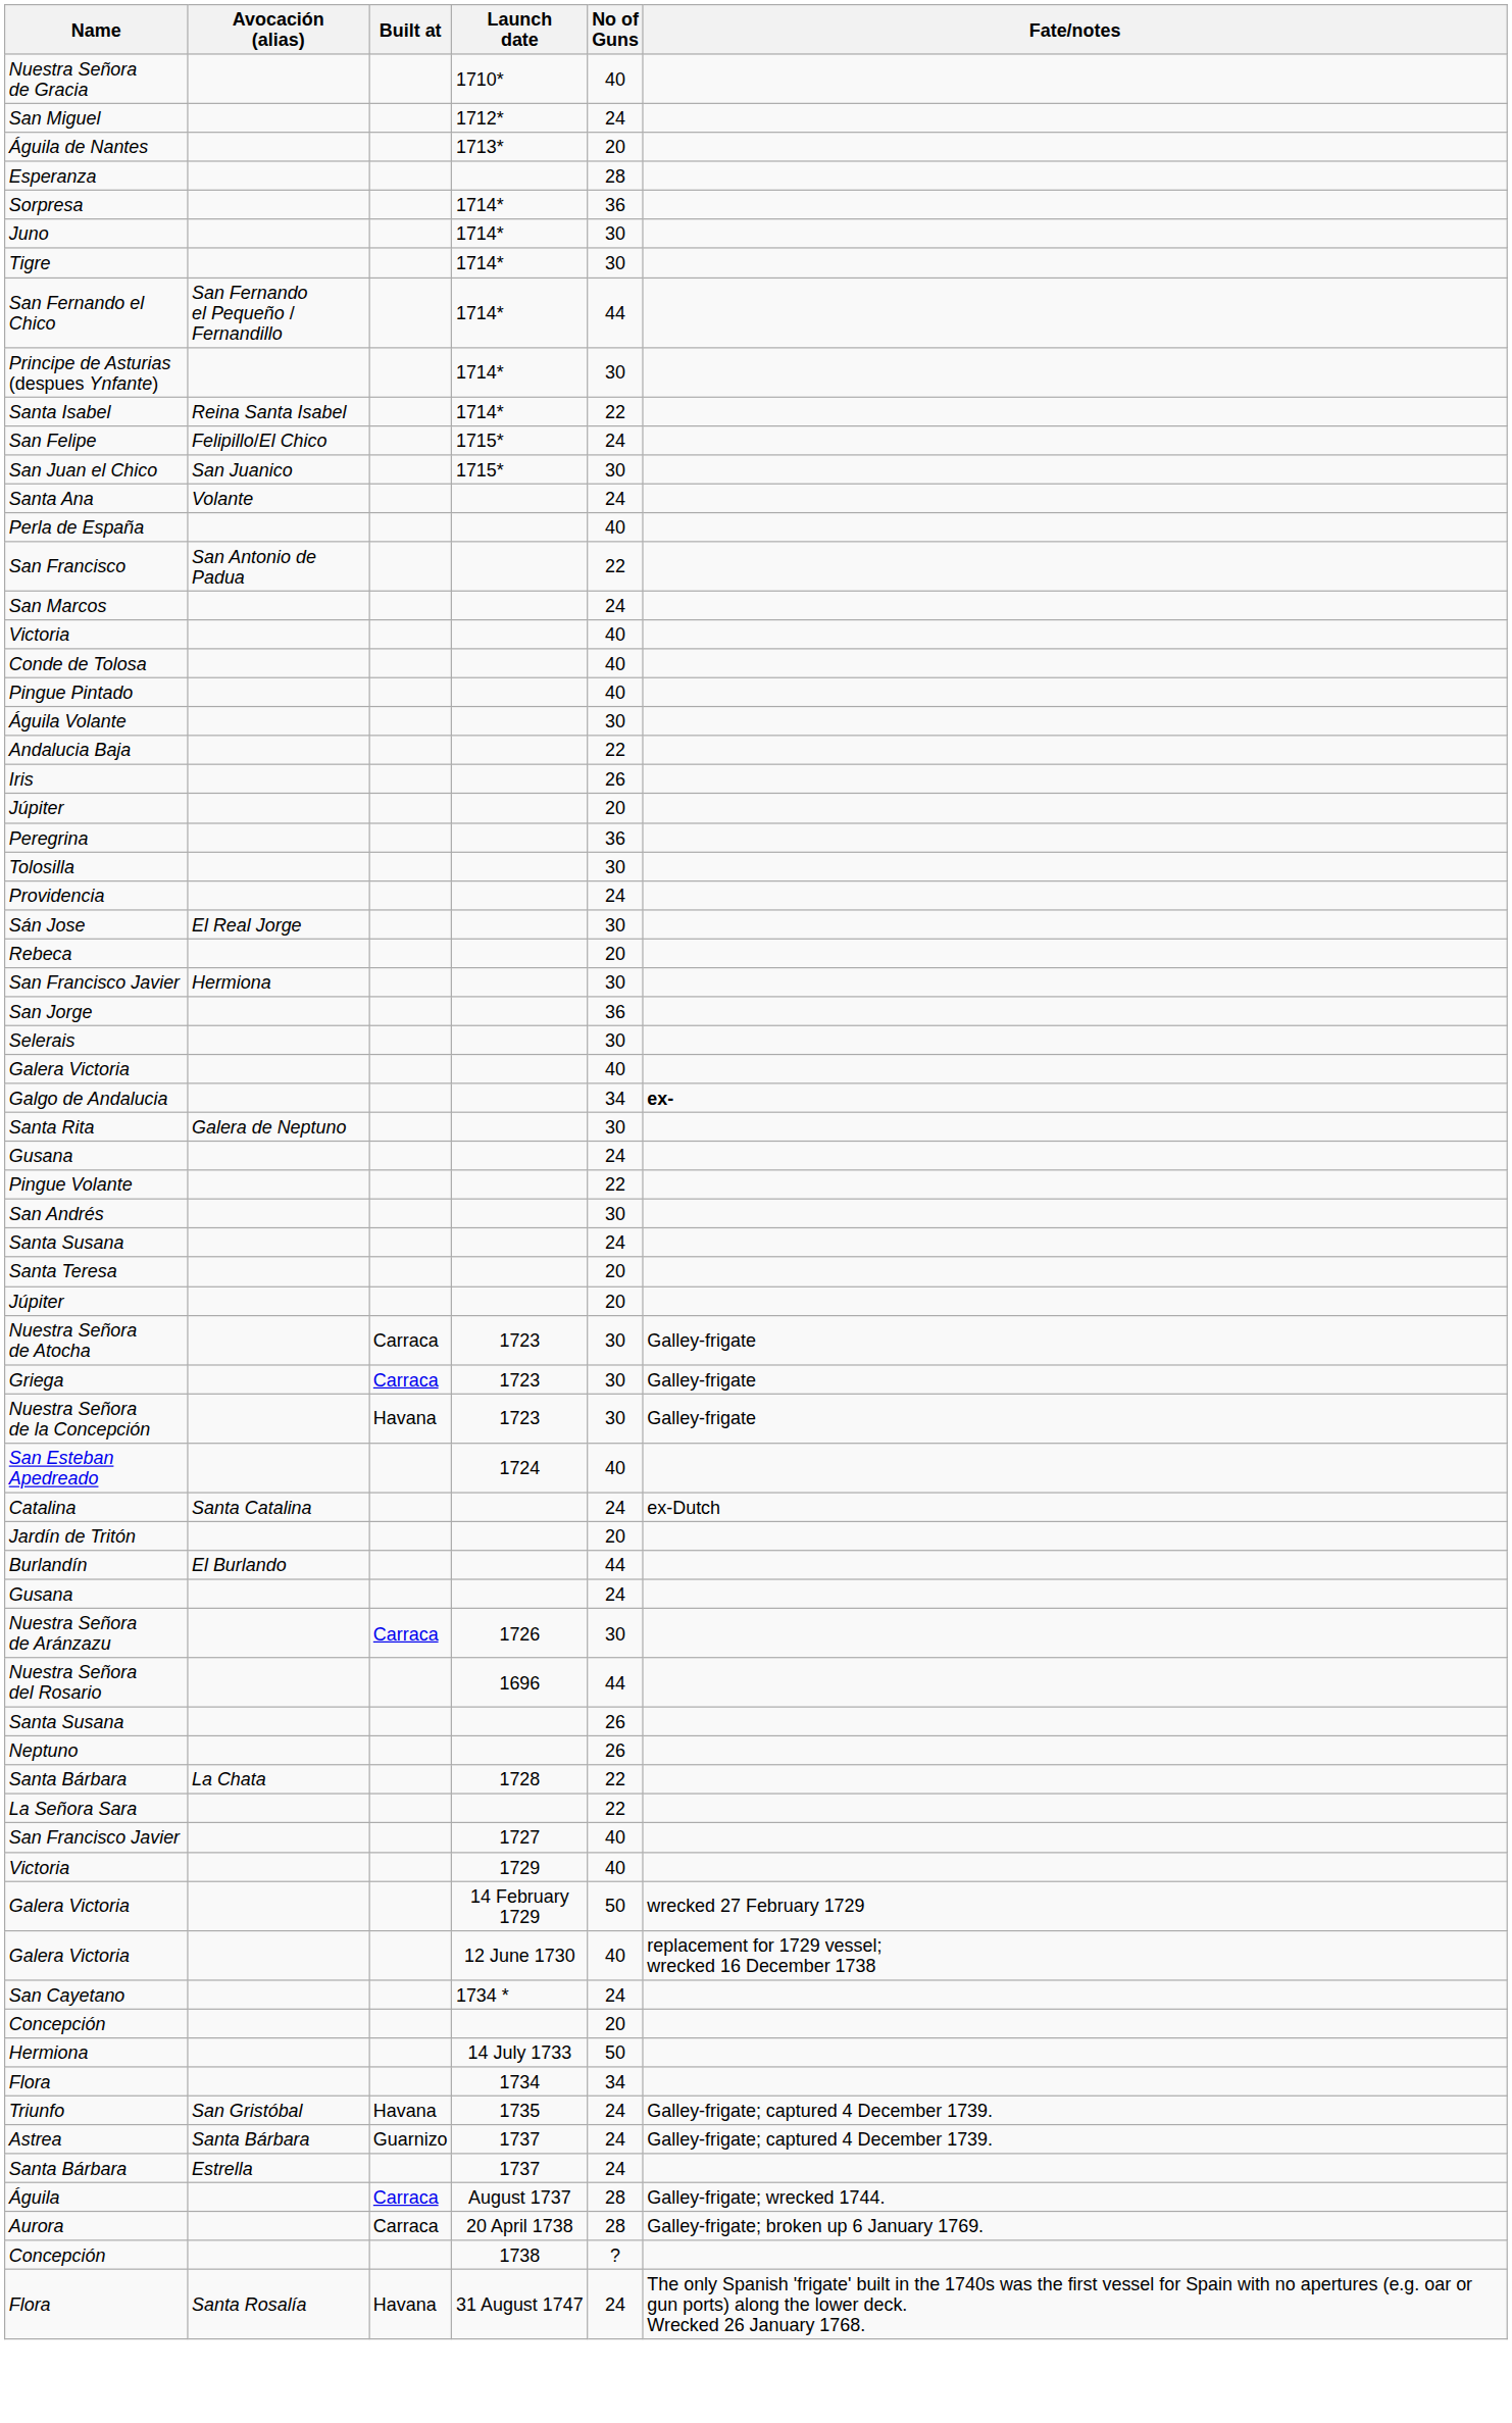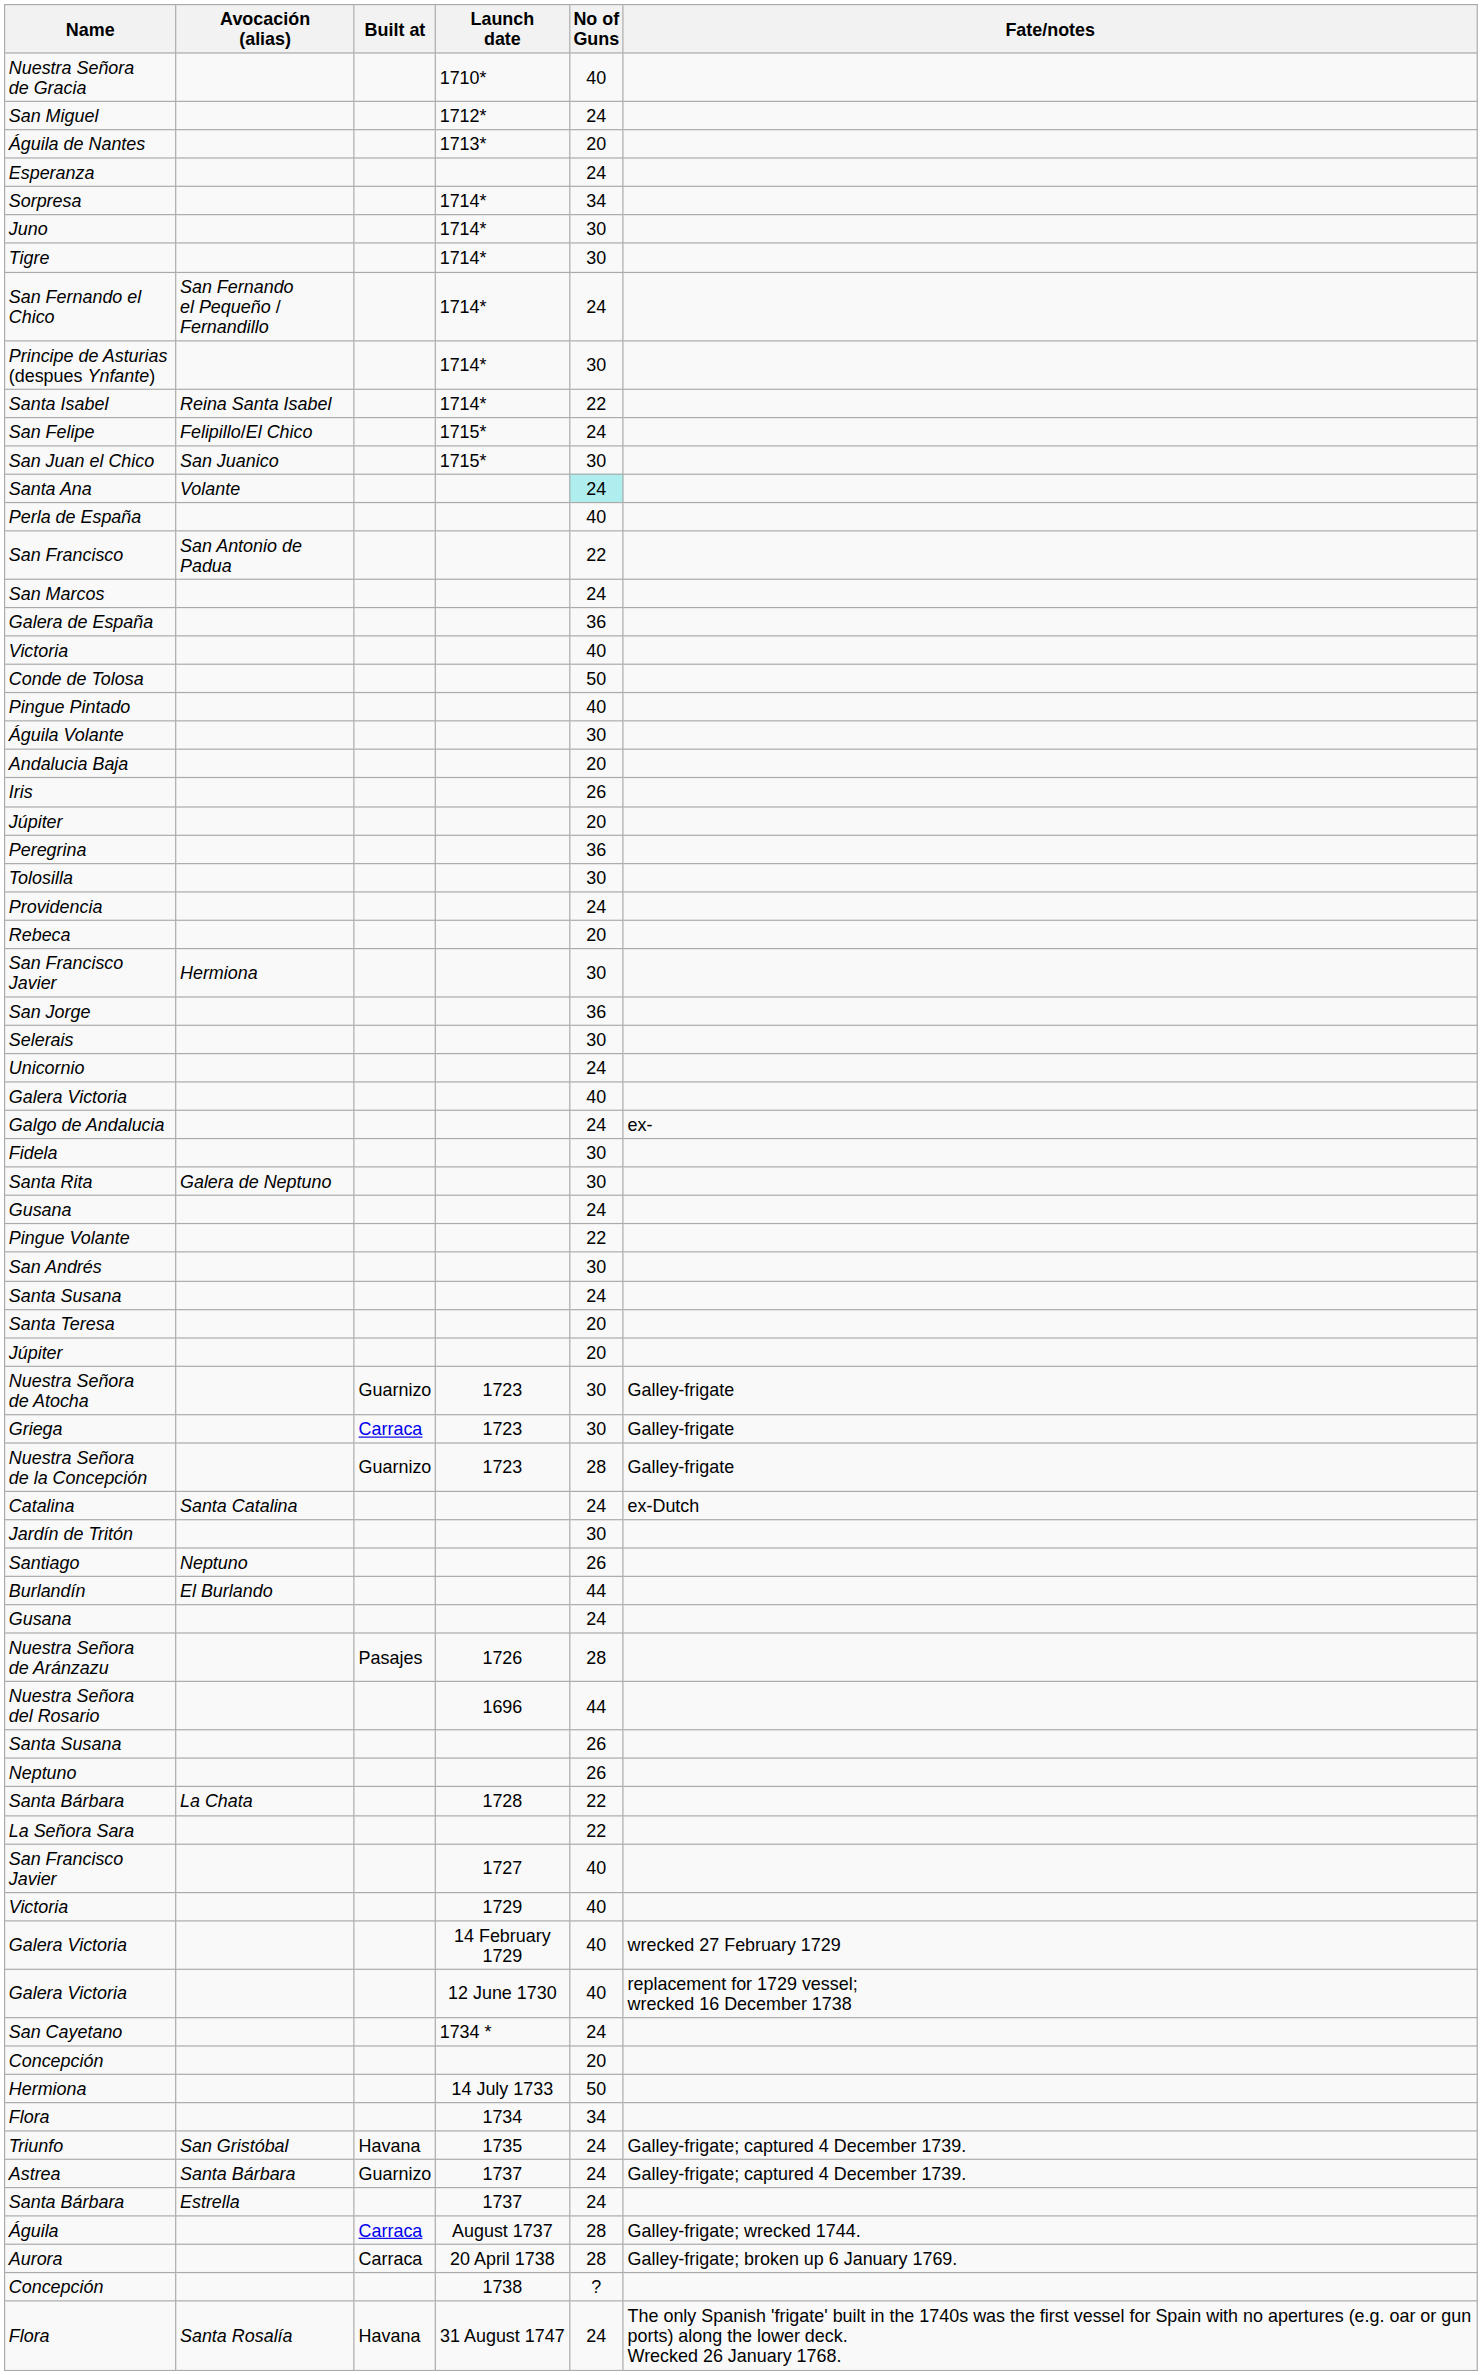Esperanza | No of Guns: 28 -> 24
Sorpresa | No of Guns: 36 -> 34
San Fernando el Chico | No of Guns: 44 -> 24
Santa Ana | No of Guns: no background -> paleturquoise background
+ row: Galera de España | 36
Conde de Tolosa | No of Guns: 40 -> 50
Andalucia Baja | No of Guns: 22 -> 20
- row: Sán Jose | El Real Jorge | 30
+ row: Unicornio | 24
Galgo de Andalucia | No of Guns: 34 -> 24
Galgo de Andalucia | Fate/notes: bold -> normal
+ row: Fidela | 30
Nuestra Señora de Atocha | Built at: Carraca -> Guarnizo
Nuestra Señora de la Concepción | Built at: Havana -> Guarnizo
Nuestra Señora de la Concepción | No of Guns: 30 -> 28
- row: San Esteban Apedreado | 1724 | 40
Jardín de Tritón | No of Guns: 20 -> 30
+ row: Santiago | Neptuno | 26
Nuestra Señora de Aránzazu | Built at: Carraca -> Pasajes
Nuestra Señora de Aránzazu | No of Guns: 30 -> 28
Galera Victoria / 14 February 1729 | No of Guns: 50 -> 40
